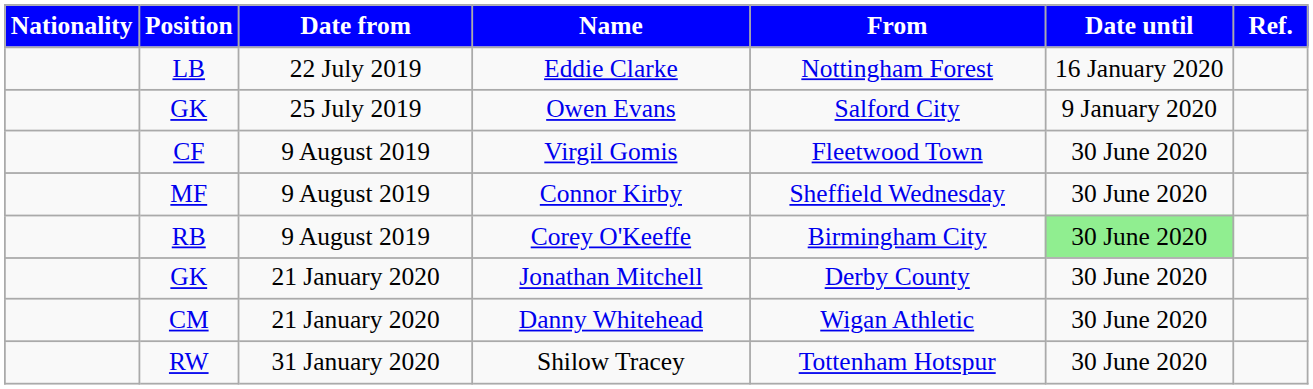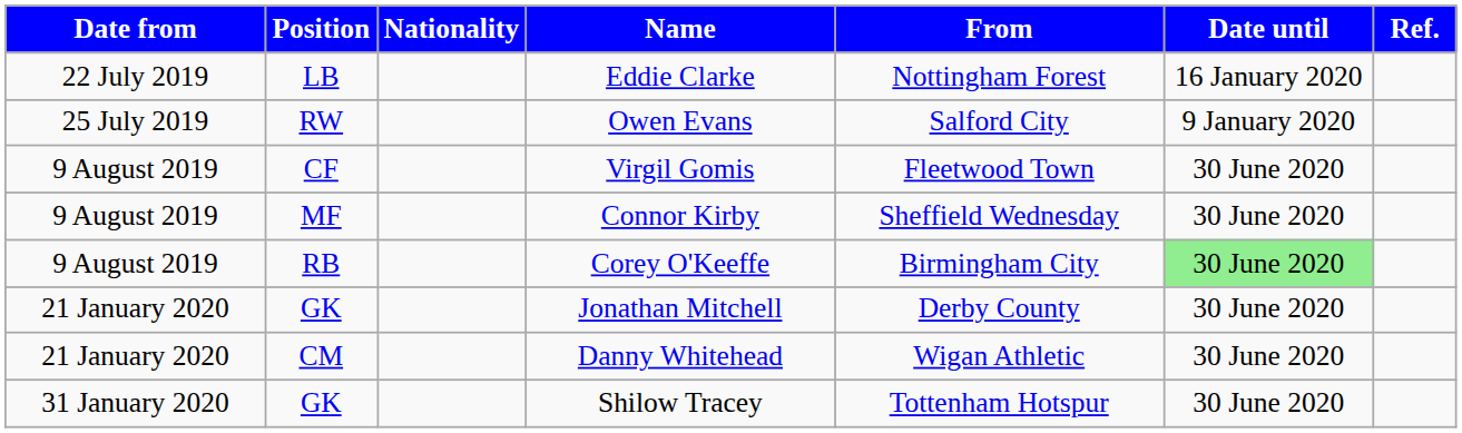columns swapped: Date from <-> Nationality
Owen Evans | Position: GK -> RW
Shilow Tracey | Position: RW -> GK
